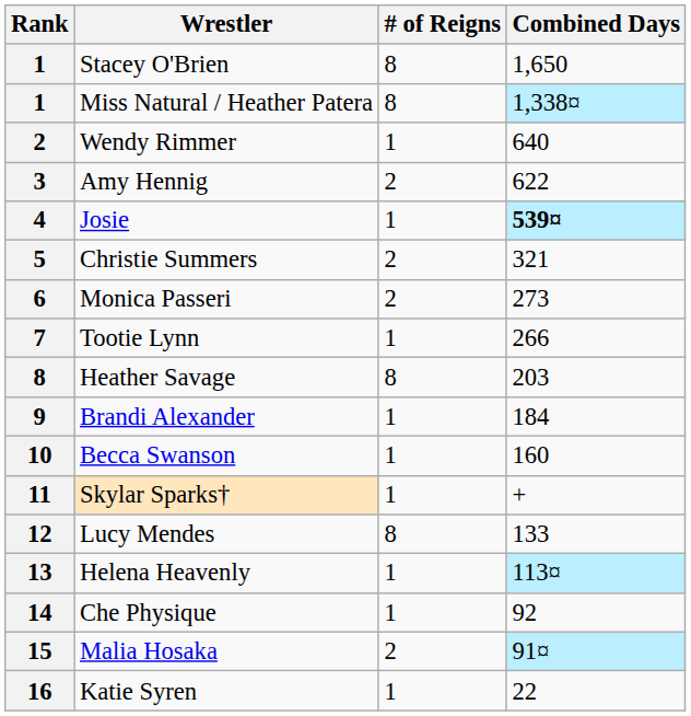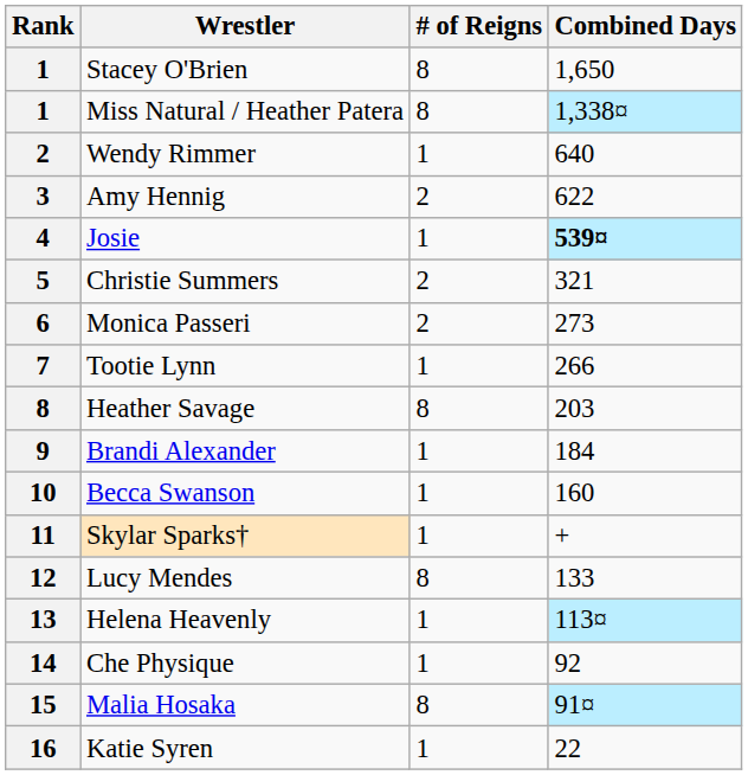Malia Hosaka | # of Reigns: 2 -> 8
